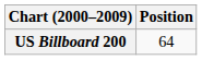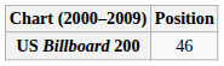US Billboard 200 | Position: 64 -> 46
